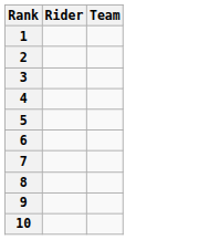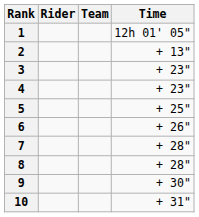+ column: Time | 12h 01' 05" | + 13" | + 23" | + 23" | + 25" | + 26" | + 28" | + 28" | + 30" | + 31"
